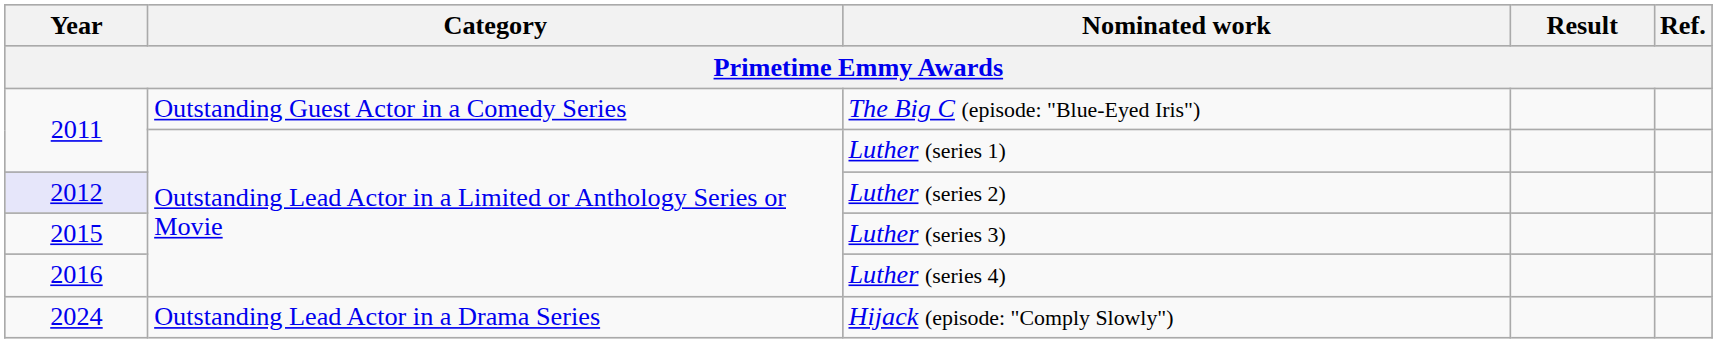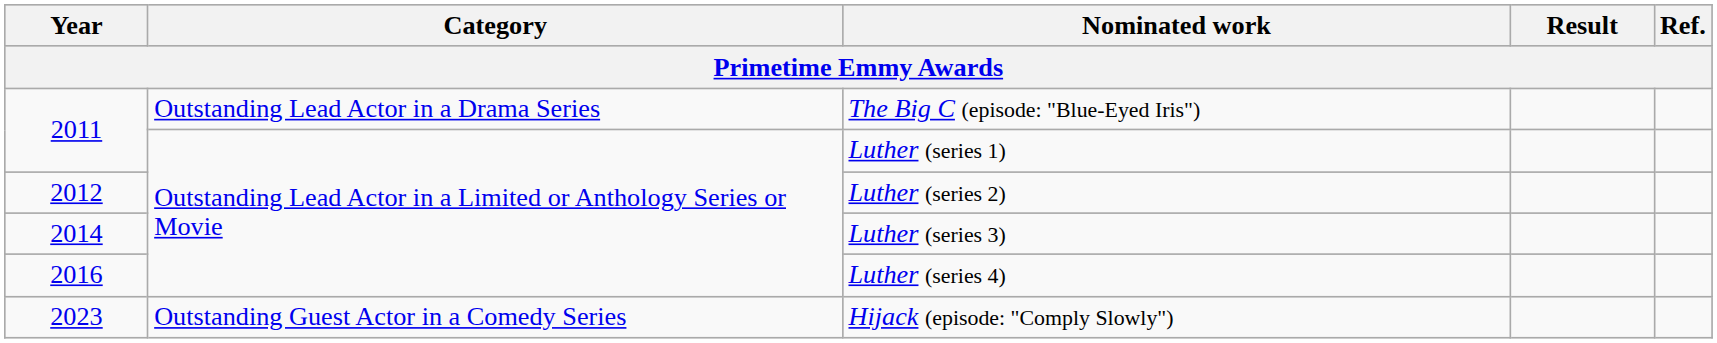The Big C (episode: "Blue-Eyed Iris") | Category: Outstanding Guest Actor in a Comedy Series -> Outstanding Lead Actor in a Drama Series
Luther (series 2) | Year: lavender background -> no background
Luther (series 3) | Year: 2015 -> 2014
Hijack (episode: "Comply Slowly") | Year: 2024 -> 2023
Hijack (episode: "Comply Slowly") | Category: Outstanding Lead Actor in a Drama Series -> Outstanding Guest Actor in a Comedy Series
